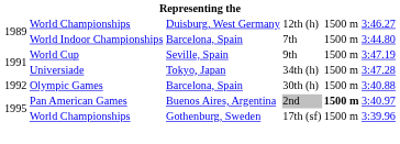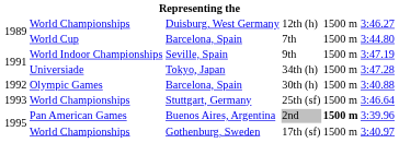7th | column 2: World Indoor Championships -> World Cup
9th | column 2: World Cup -> World Indoor Championships
+ row: 1993 | World Championships | Stuttgart, Germany | 25th (sf) | 1500 m | 3:46.64
2nd | column 6: 3:40.97 -> 3:39.96
17th (sf) | column 6: 3:39.96 -> 3:40.97
